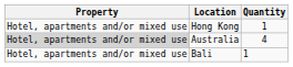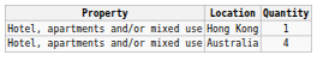Australia | Property: lightgrey background -> no background
- row: Hotel, apartments and/or mixed use | Bali | 1
